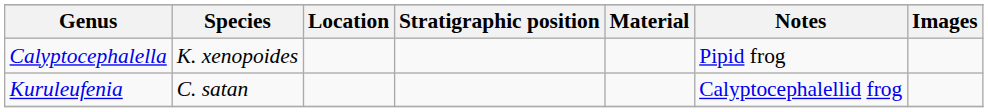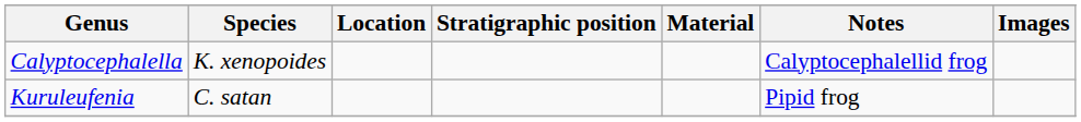Calyptocephalella | Notes: Pipid frog -> Calyptocephalellid frog
Kuruleufenia | Notes: Calyptocephalellid frog -> Pipid frog
